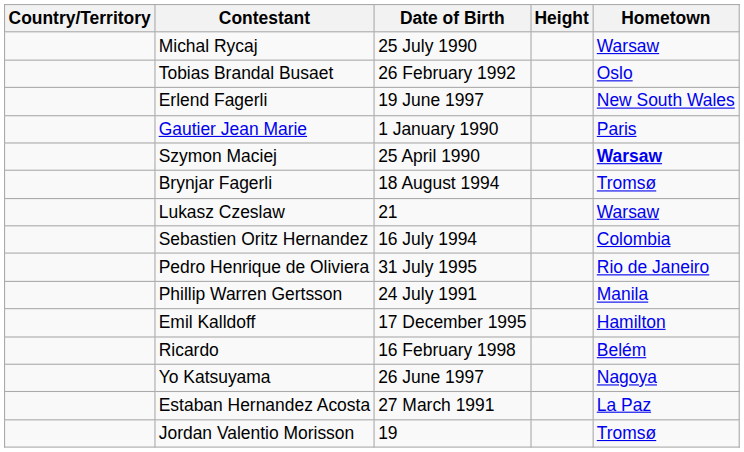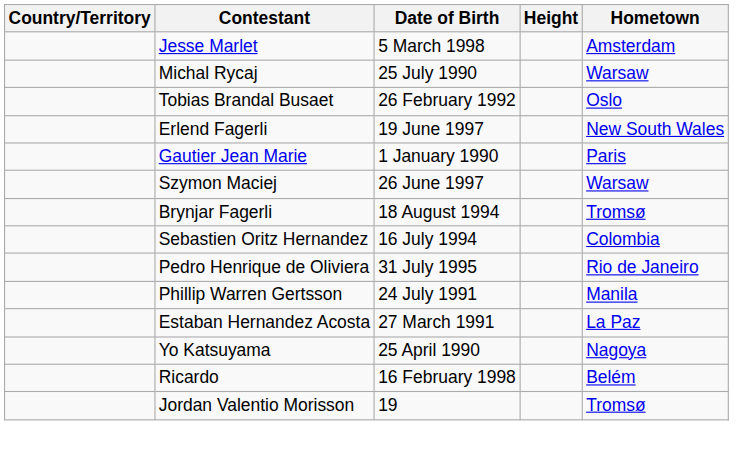+ row: Jesse Marlet | 5 March 1998 | Amsterdam
Szymon Maciej | Date of Birth: 25 April 1990 -> 26 June 1997
Szymon Maciej | Hometown: bold -> normal
- row: Lukasz Czeslaw | 21 | Warsaw
- row: Emil Kalldoff | 17 December 1995 | Hamilton
rows swapped: Estaban Hernandez Acosta <-> Ricardo
Yo Katsuyama | Date of Birth: 26 June 1997 -> 25 April 1990
